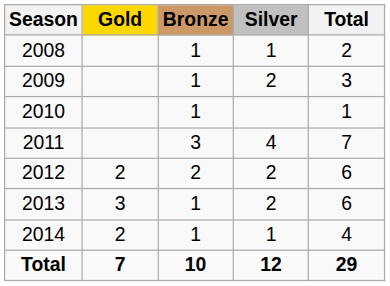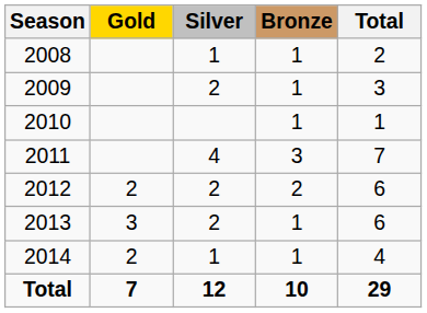columns swapped: Silver <-> Bronze
